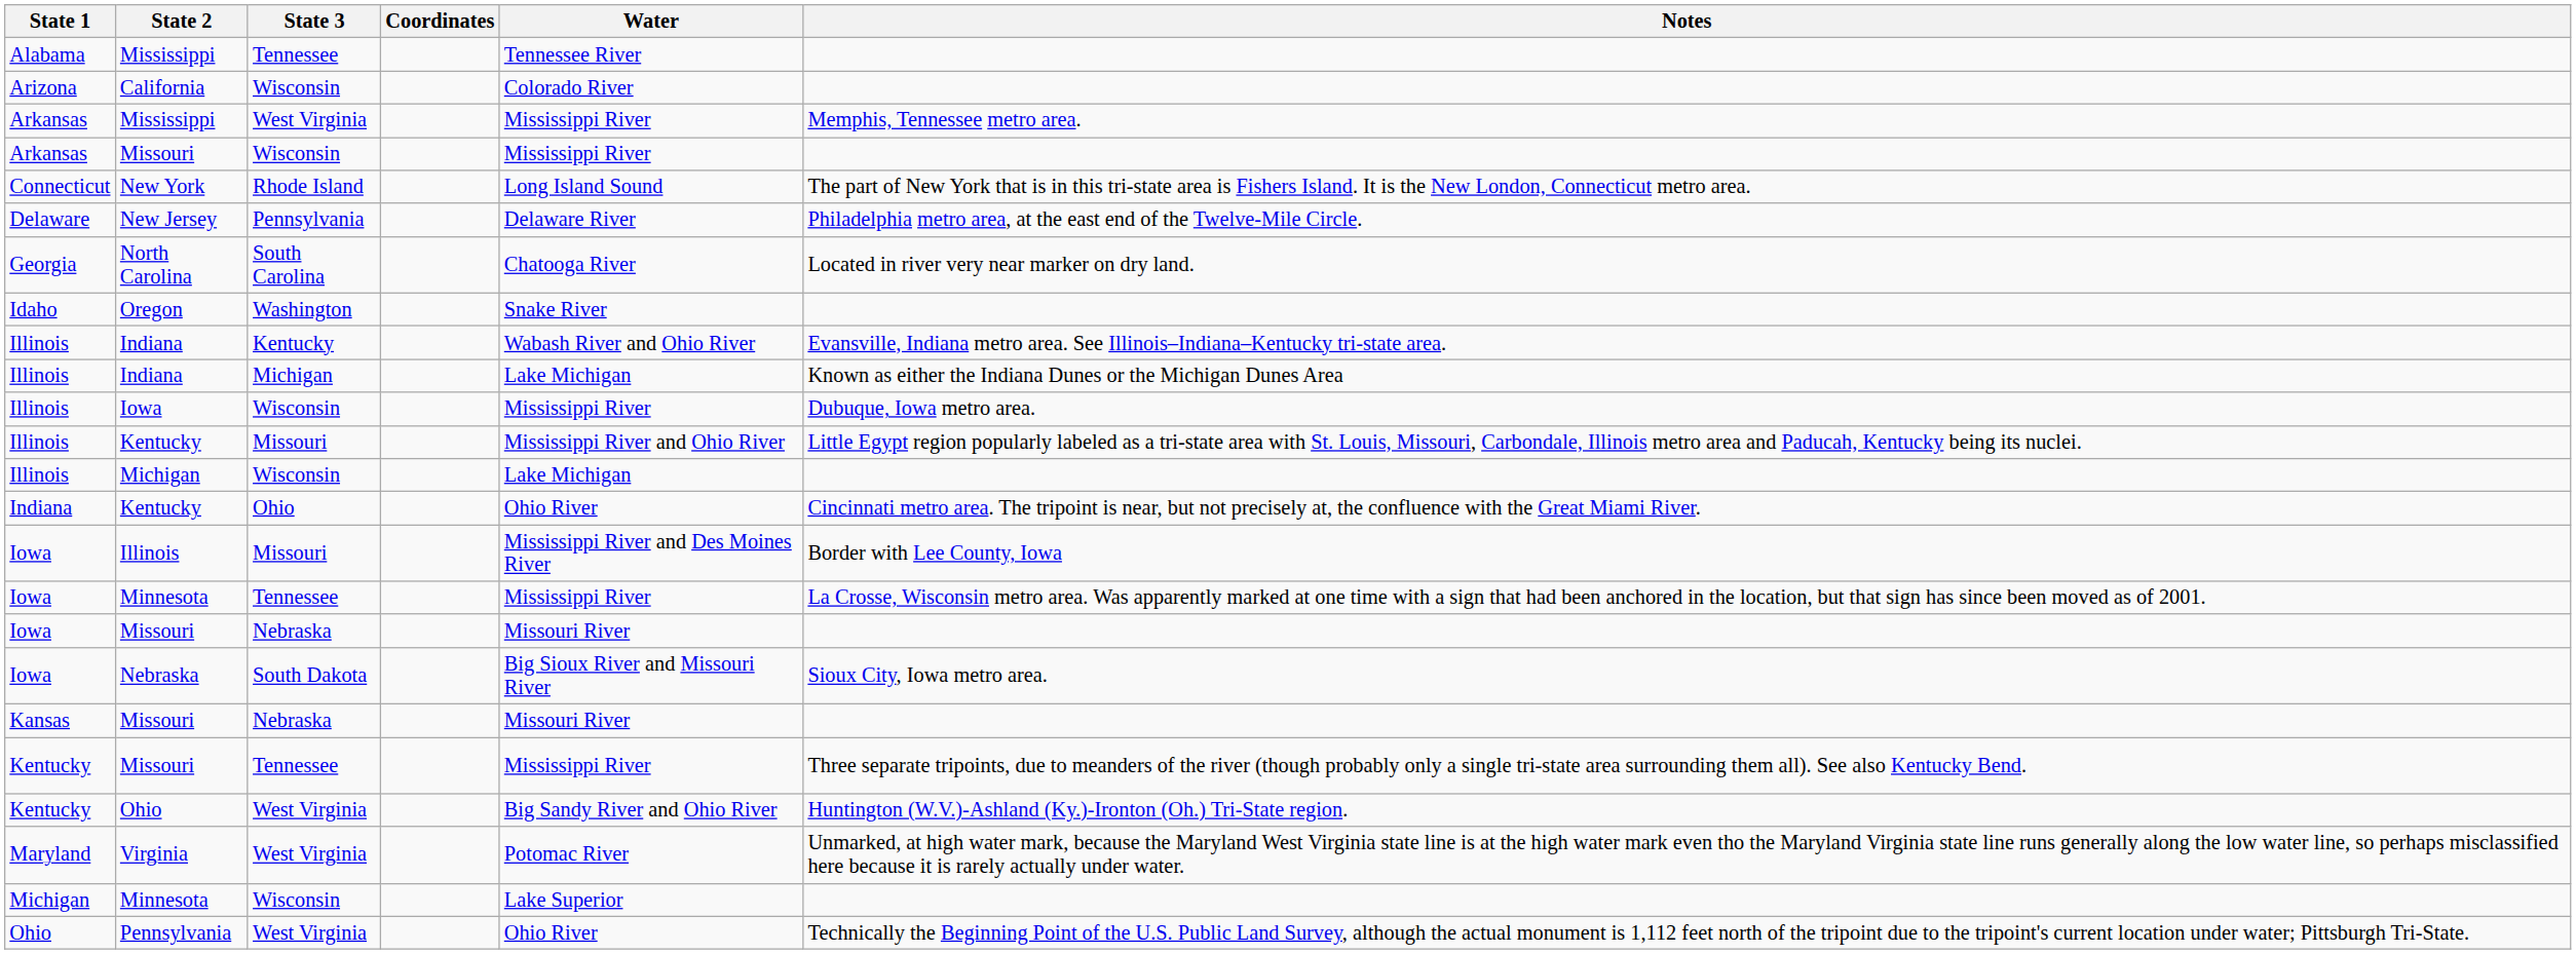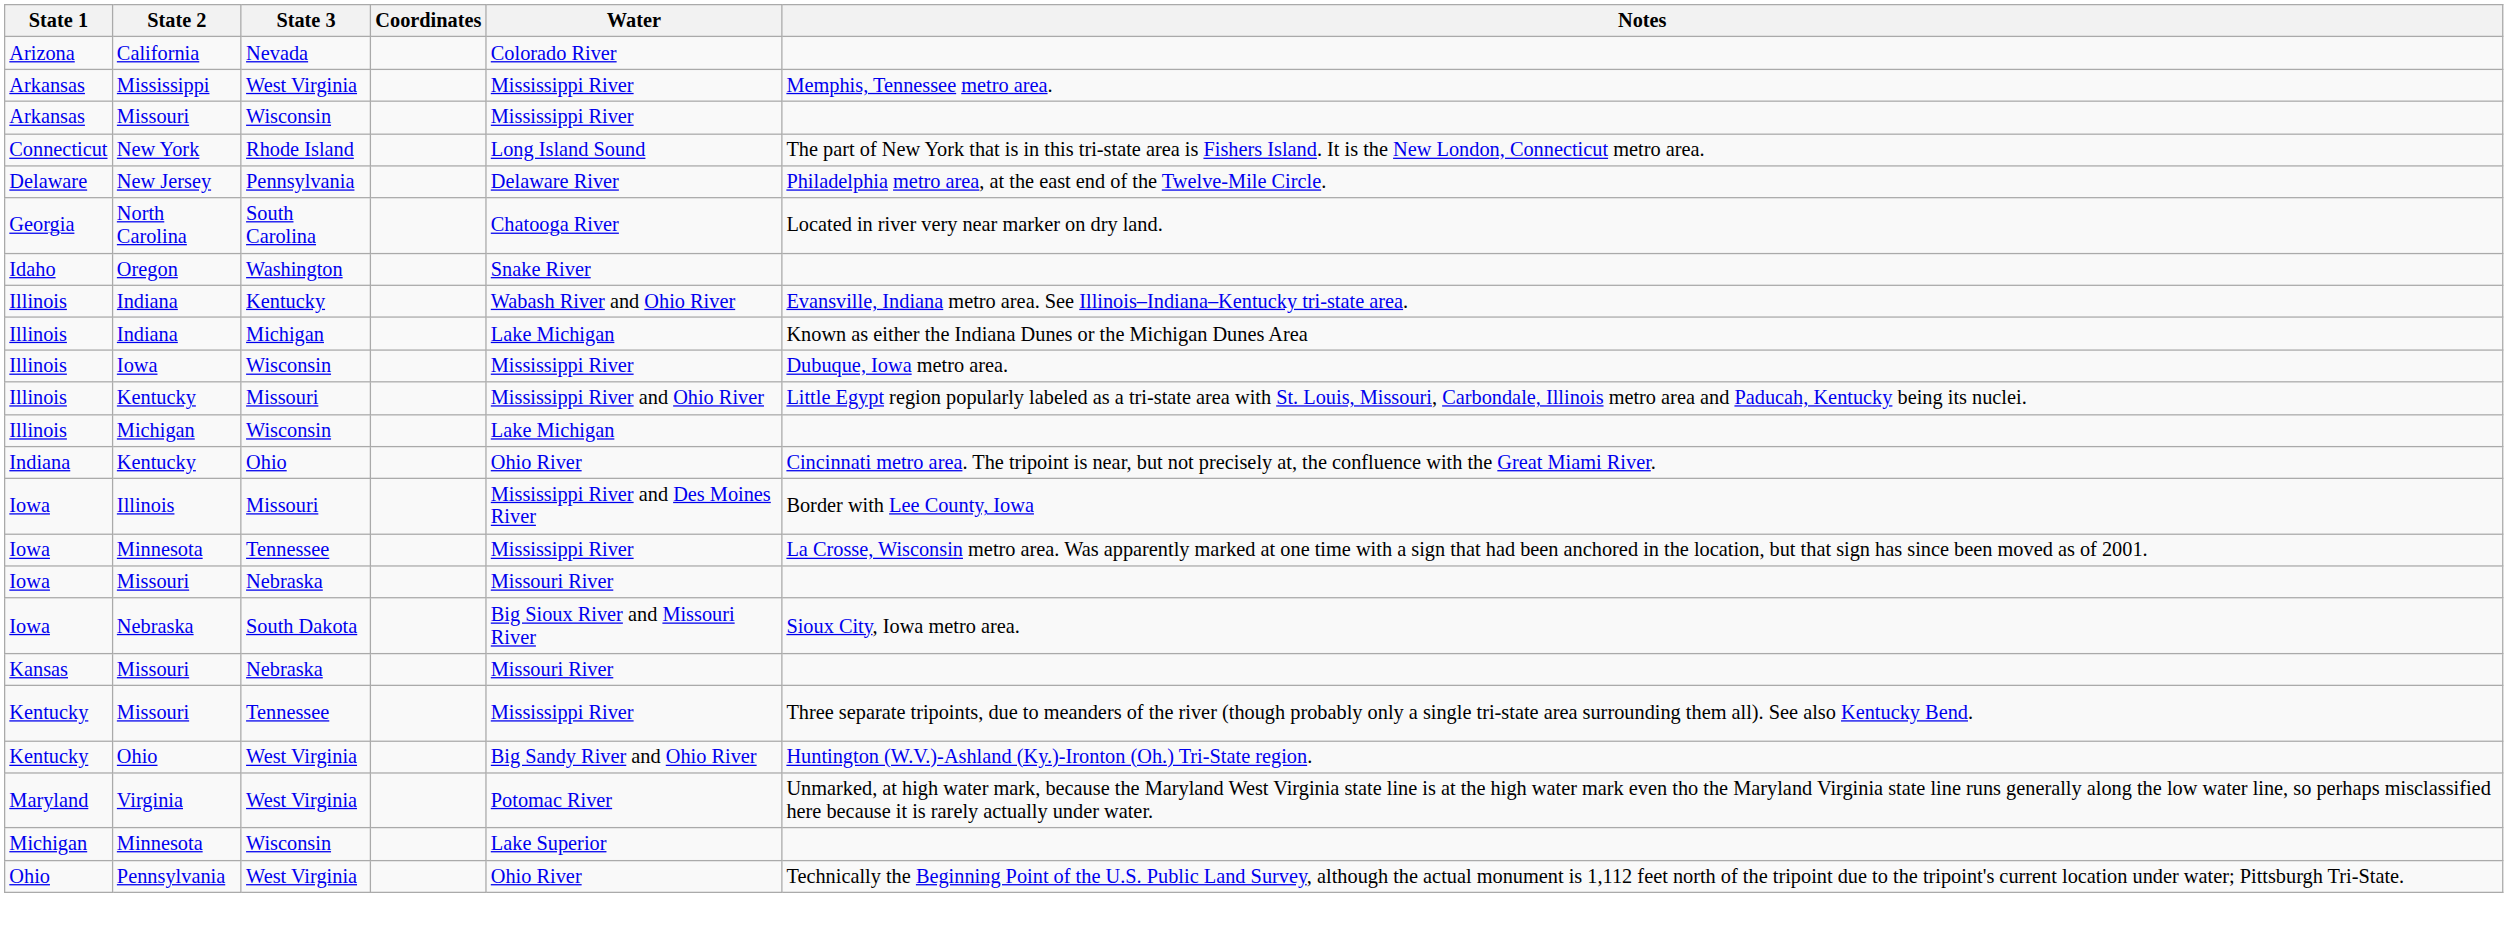- row: Alabama | Mississippi | Tennessee | Tennessee River
California | State 3: Wisconsin -> Nevada
